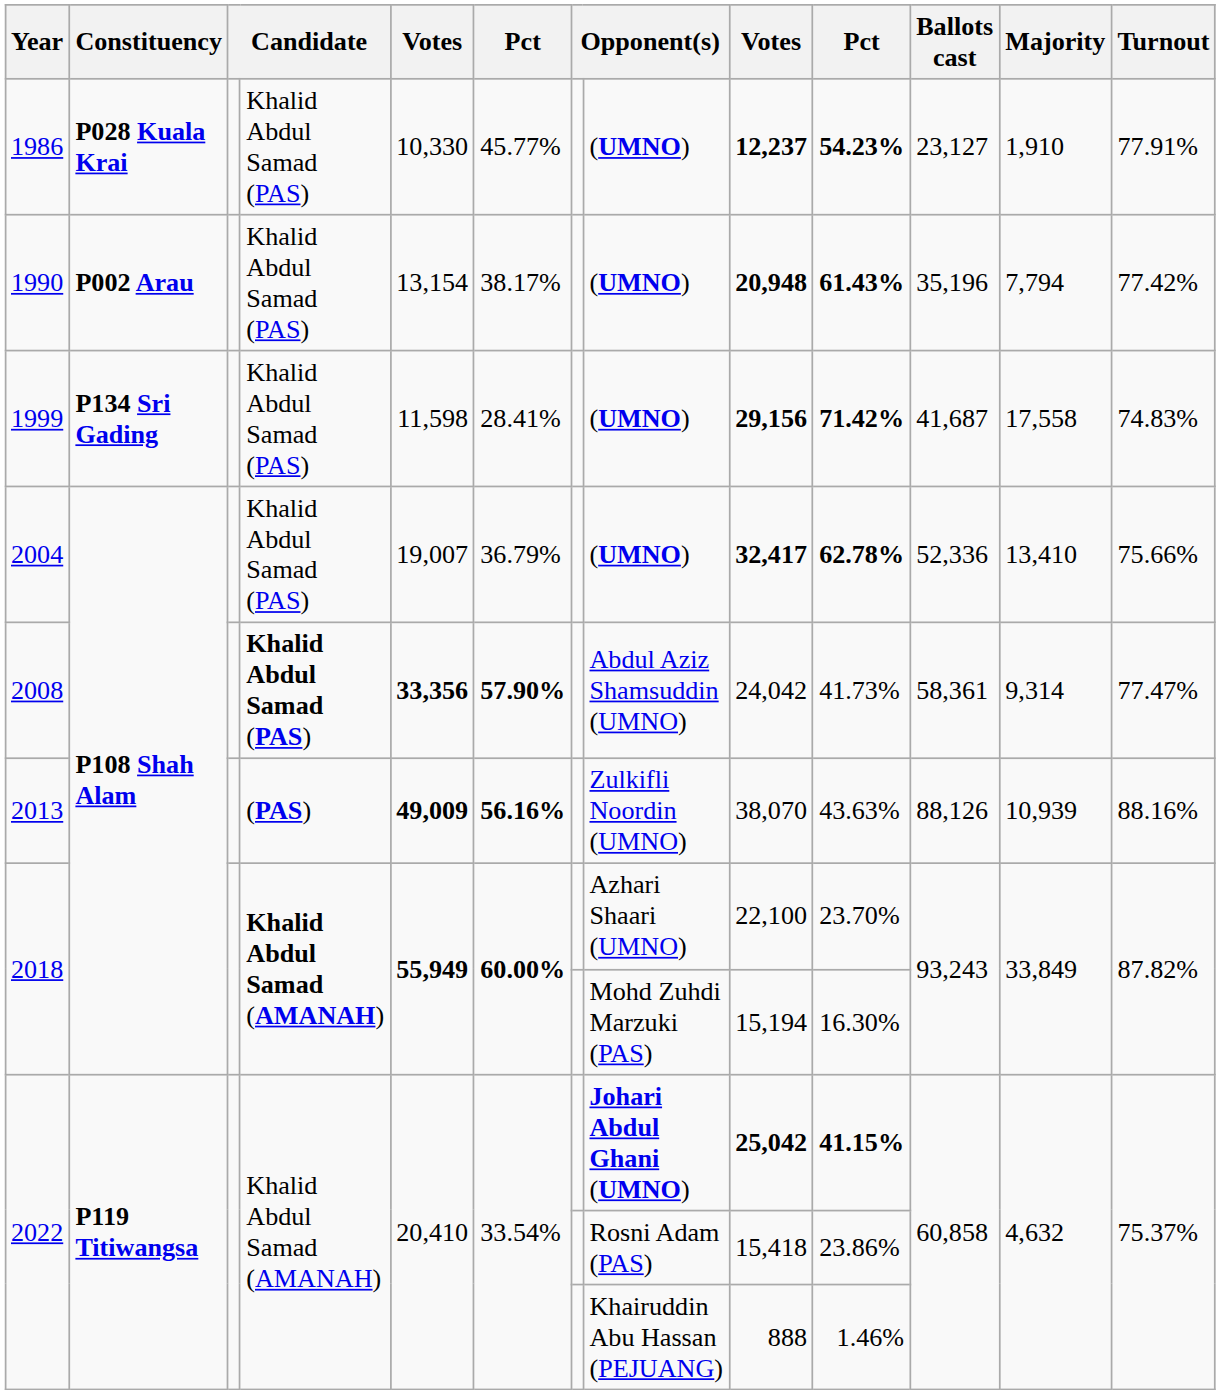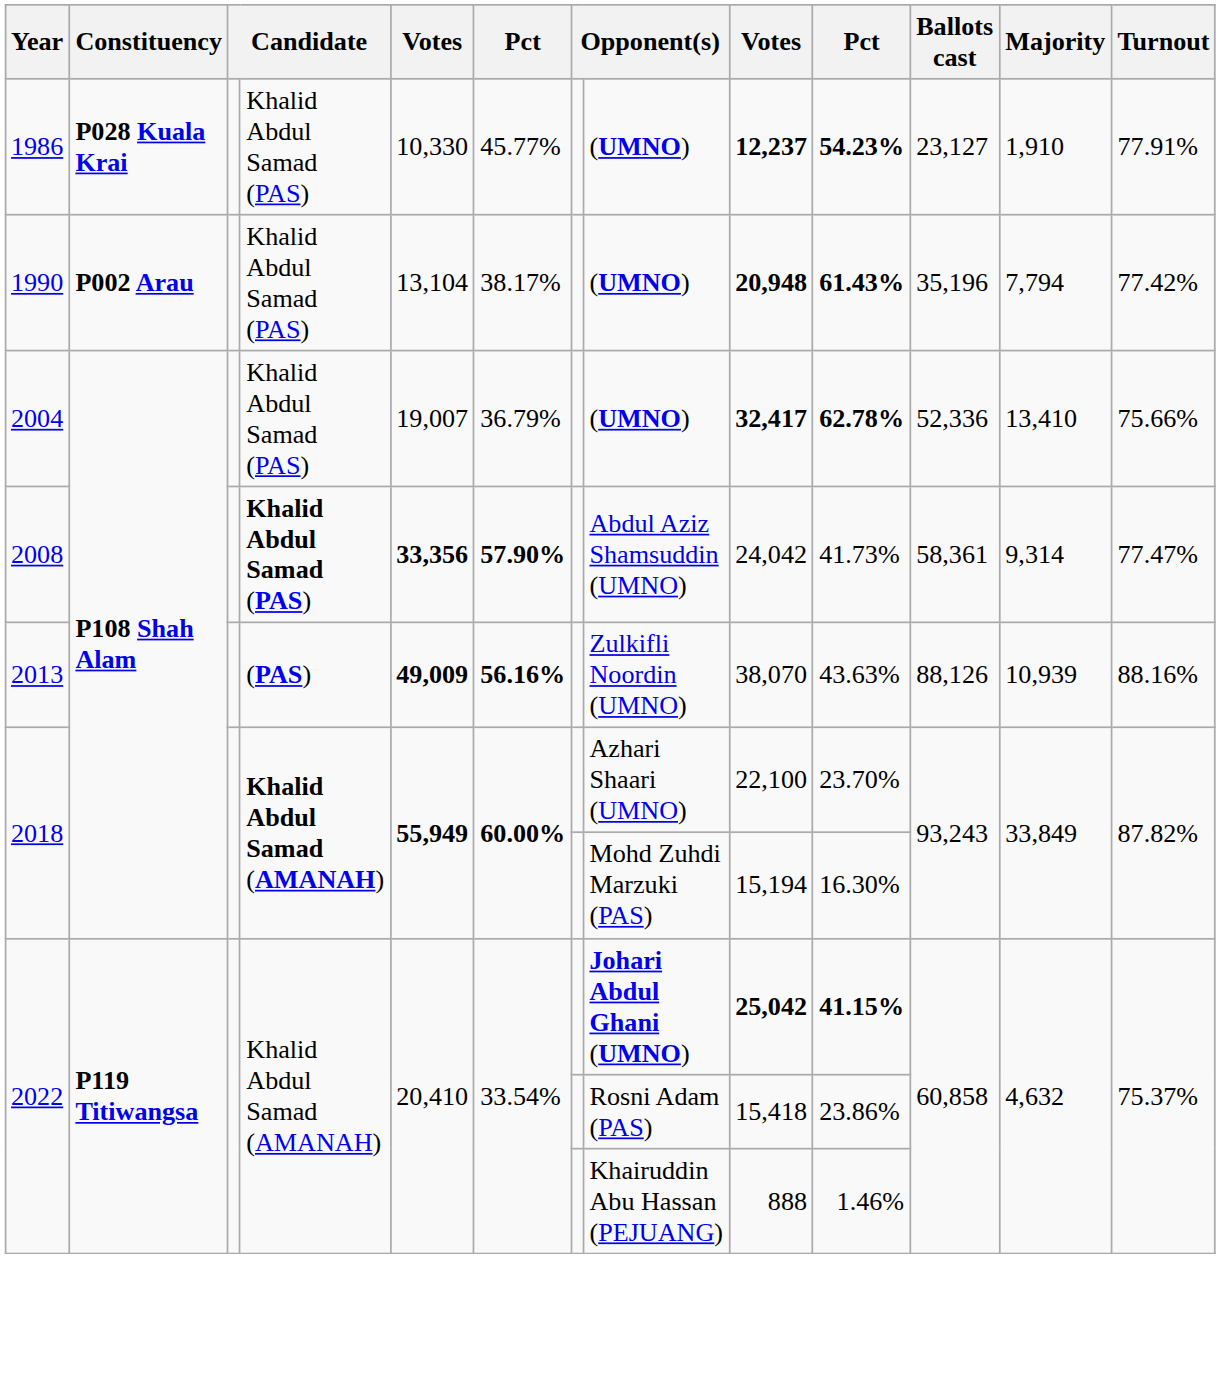1990 | column 5: 13,154 -> 13,104
- row: 1999 | P134 Sri Gading | Khalid Abdul Samad (PAS) | 11,598 | 28.41% | (UMNO) | 29,156 | 71.42% | 41,687 | 17,558 | 74.83%
